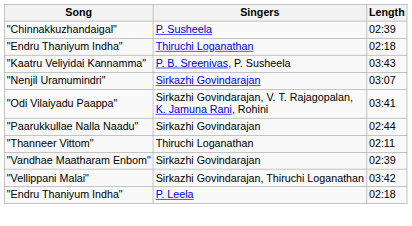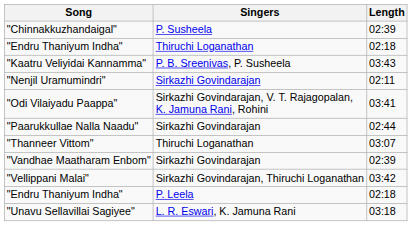"Nenjil Uramumindri" | Length: 03:07 -> 02:11
"Thanneer Vittom" | Length: 02:11 -> 03:07
+ row: "Unavu Sellavillai Sagiyee" | L. R. Eswari, K. Jamuna Rani | 03:18
